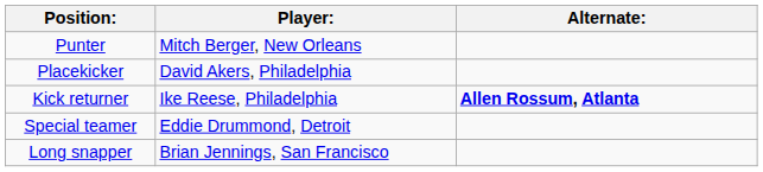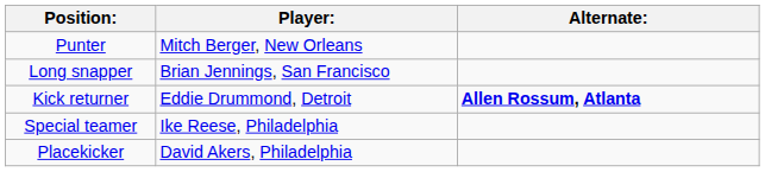rows swapped: Placekicker <-> Long snapper
Kick returner | Player:: Ike Reese, Philadelphia -> Eddie Drummond, Detroit
Special teamer | Player:: Eddie Drummond, Detroit -> Ike Reese, Philadelphia
